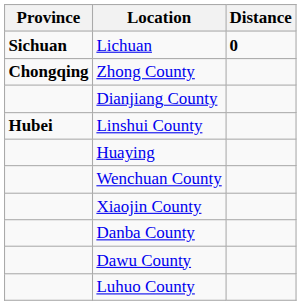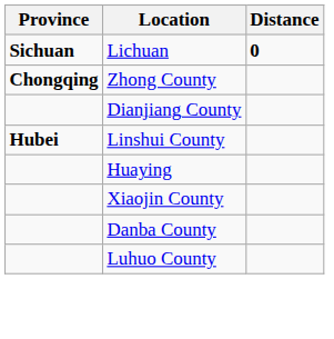- row: Wenchuan County
- row: Dawu County
